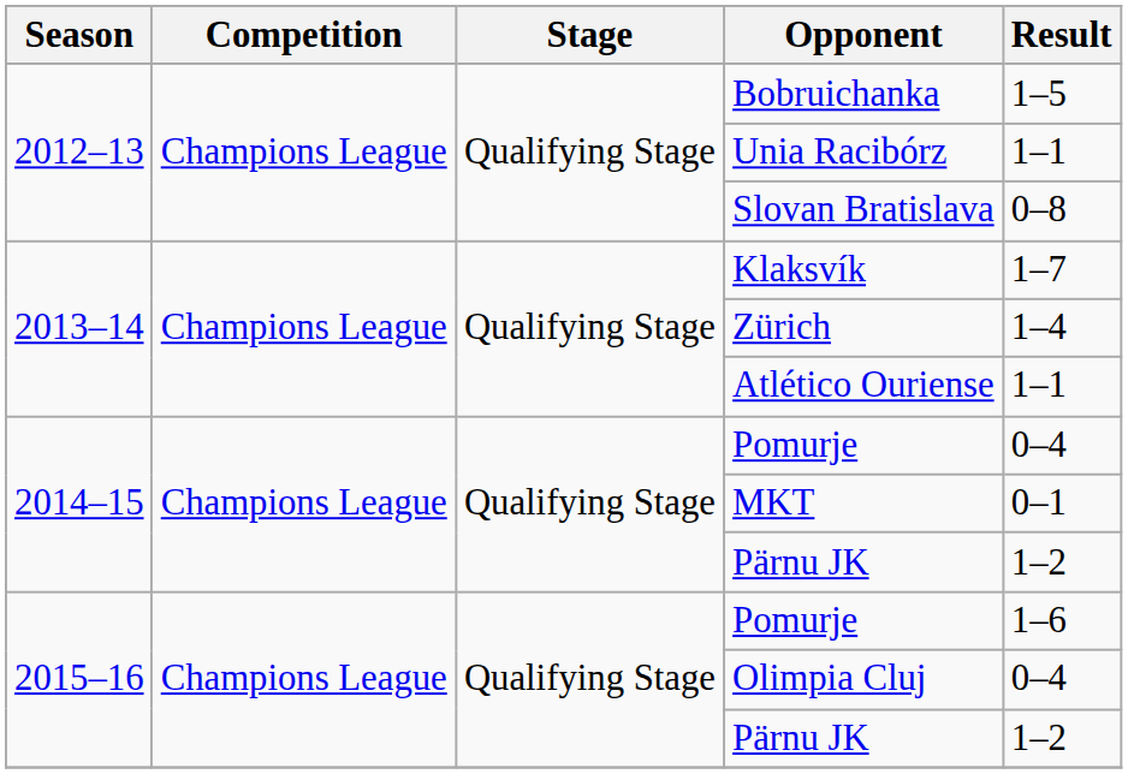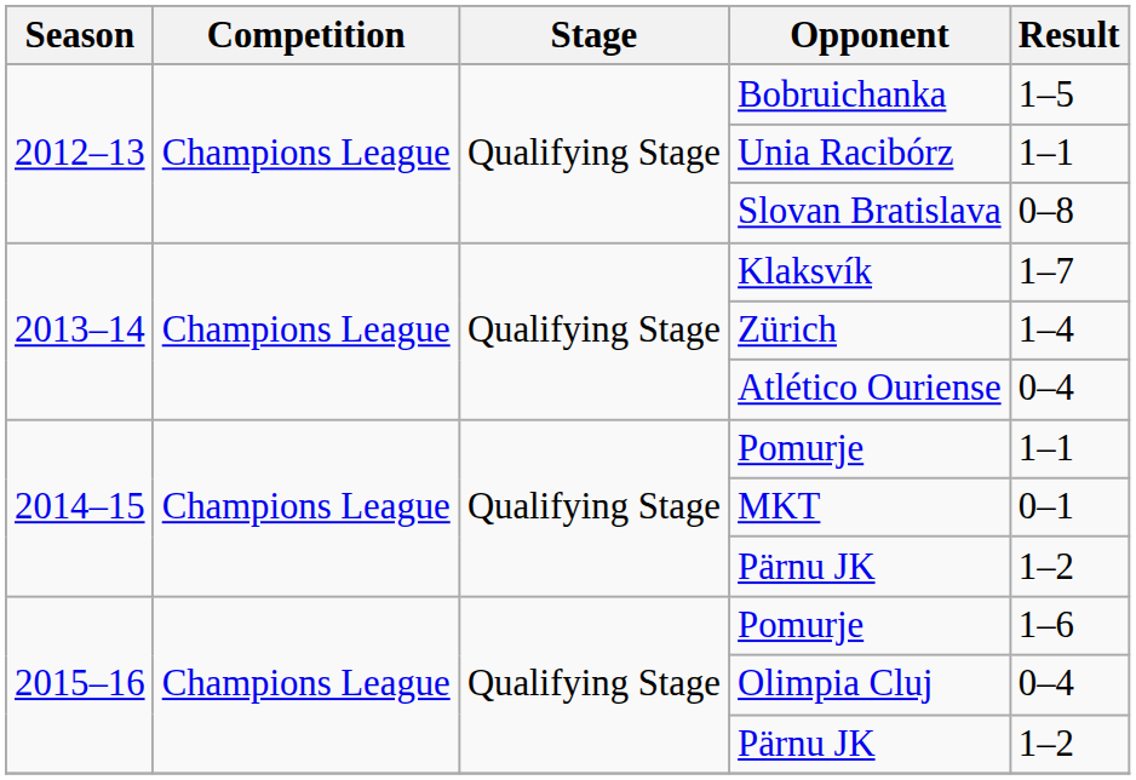Atlético Ouriense | Result: 1–1 -> 0–4
2014–15 / Pomurje | Result: 0–4 -> 1–1
